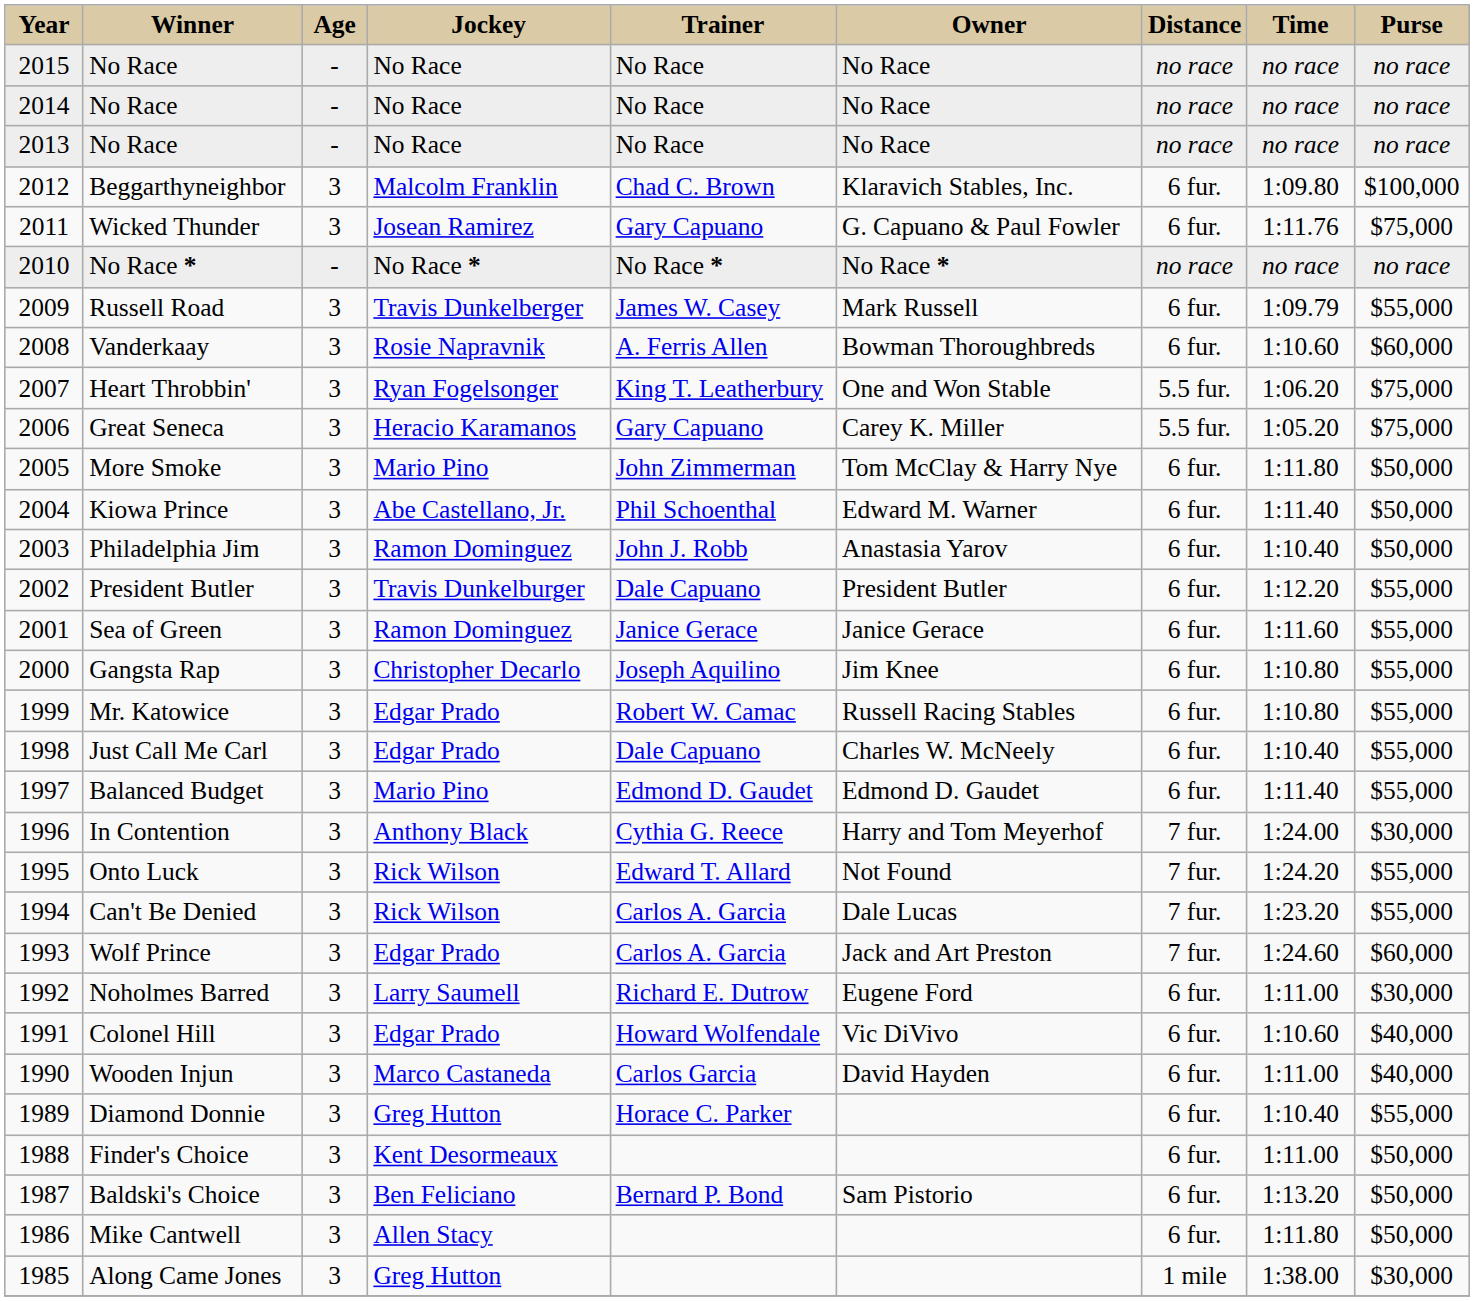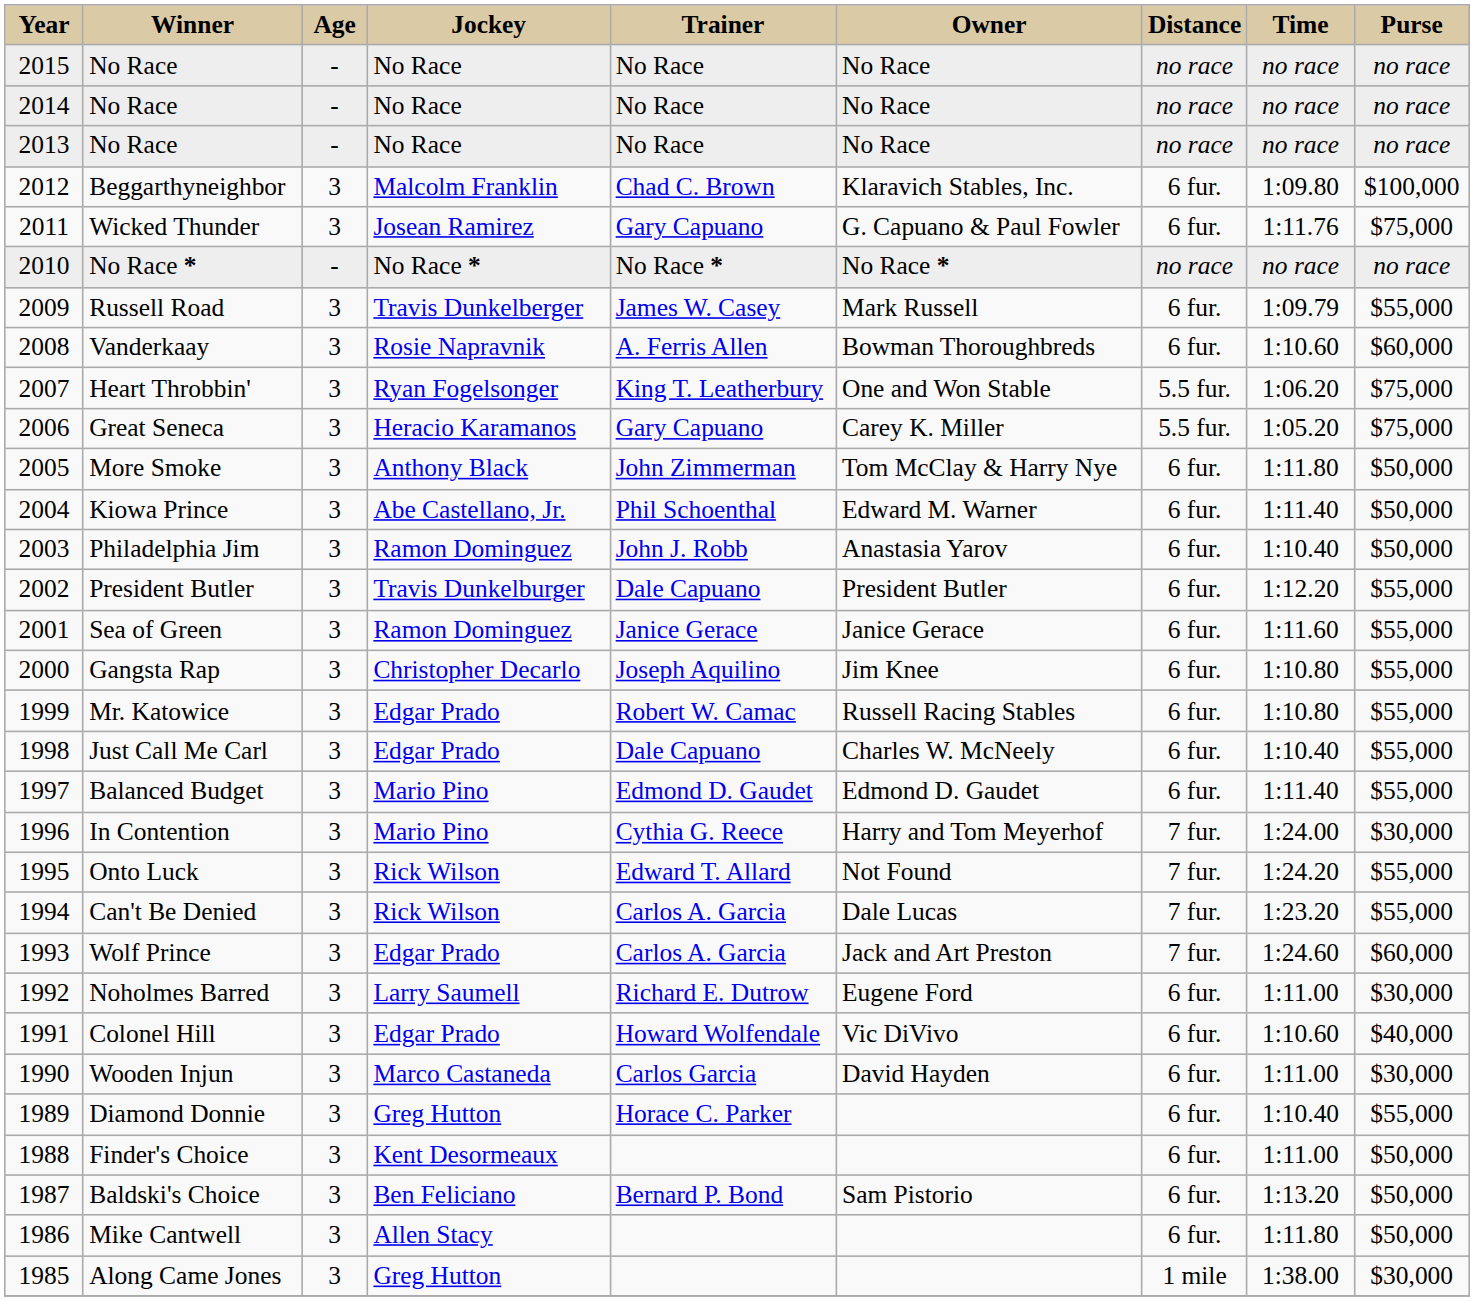More Smoke | Jockey: Mario Pino -> Anthony Black
In Contention | Jockey: Anthony Black -> Mario Pino
Wooden Injun | Purse: $40,000 -> $30,000
